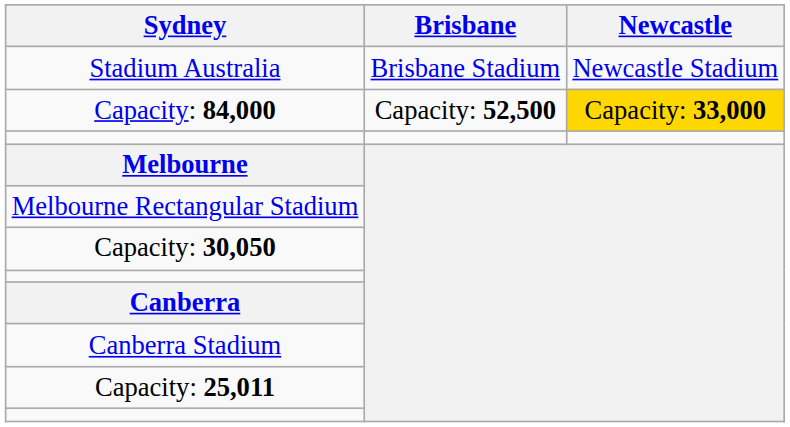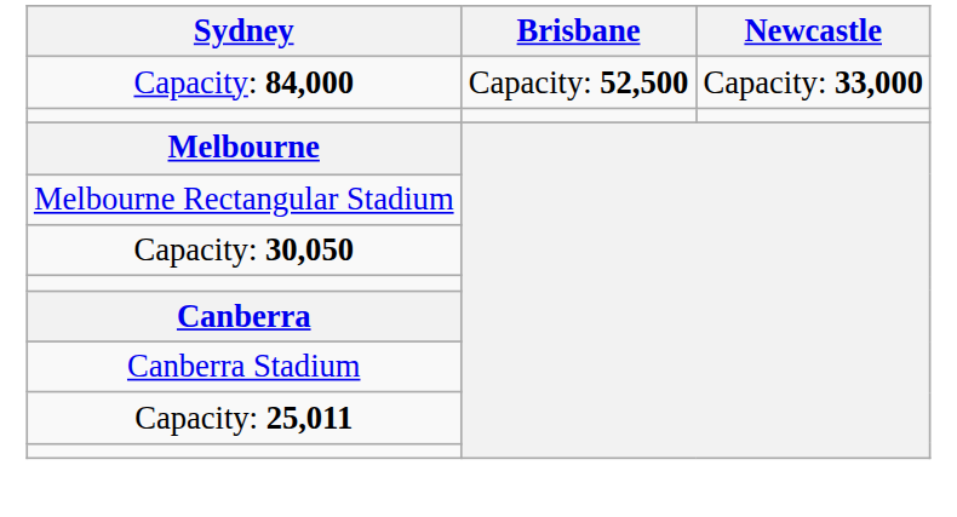- row: Stadium Australia | Brisbane Stadium | Newcastle Stadium
Capacity: 84,000 | Newcastle: gold background -> no background
